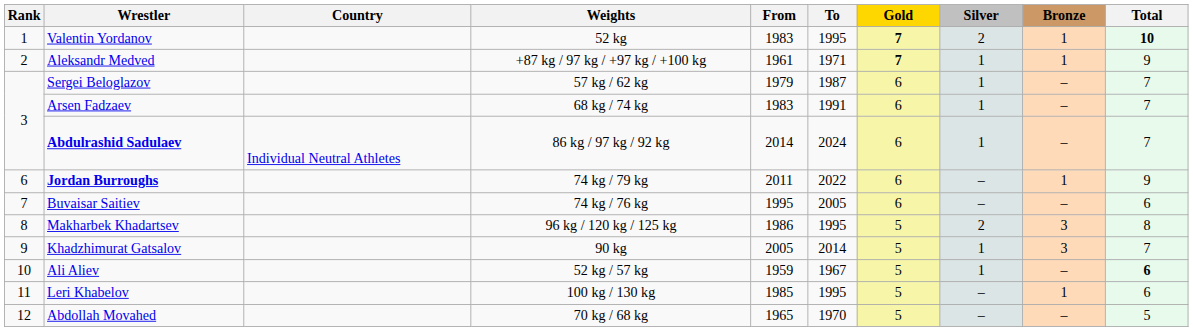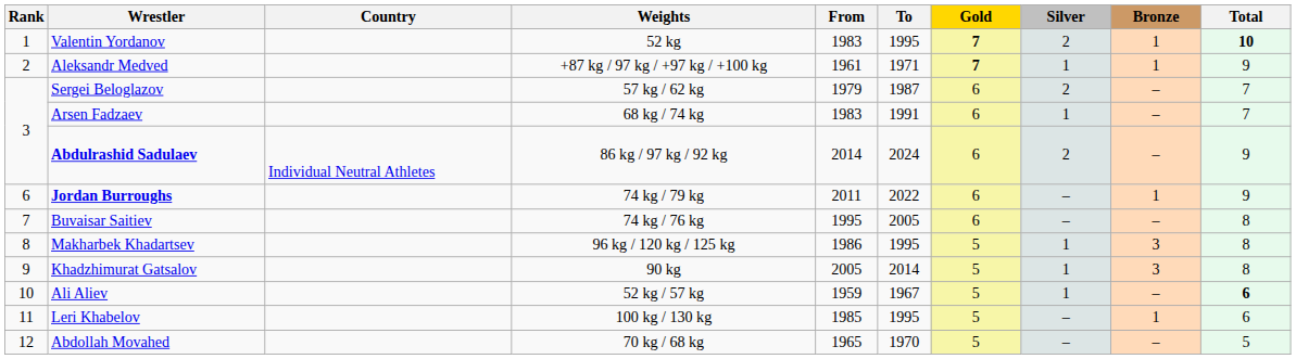Sergei Beloglazov | Silver: 1 -> 2
Abdulrashid Sadulaev | Silver: 1 -> 2
Abdulrashid Sadulaev | Total: 7 -> 9
Buvaisar Saitiev | Total: 6 -> 8
Makharbek Khadartsev | Silver: 2 -> 1
Khadzhimurat Gatsalov | Total: 7 -> 8
